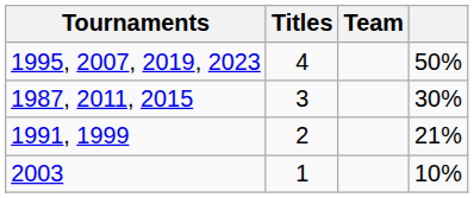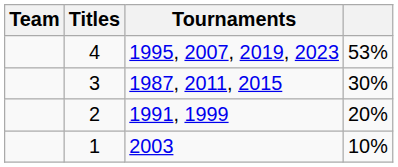columns swapped: Team <-> Tournaments
4 | column 4: 50% -> 53%
2 | column 4: 21% -> 20%
